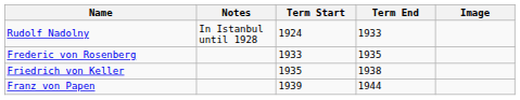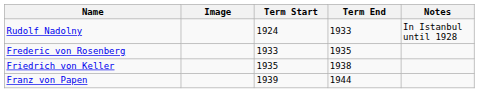columns swapped: Image <-> Notes
